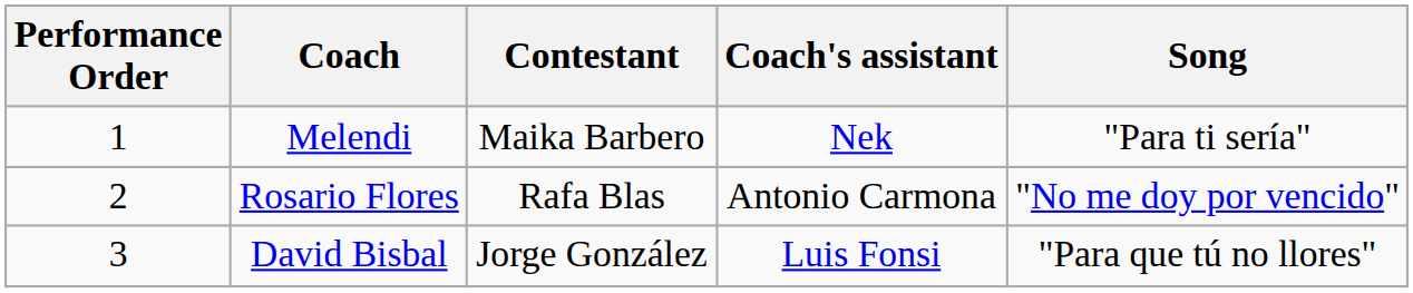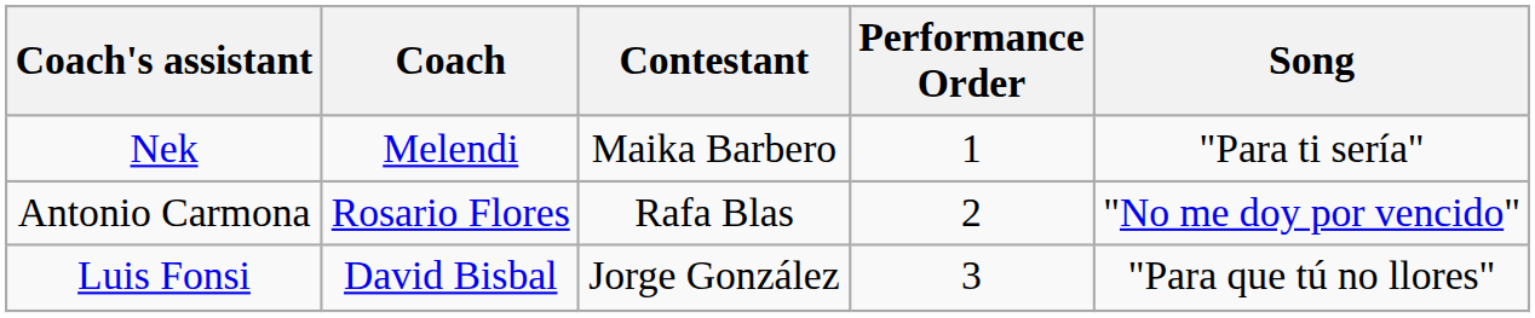columns swapped: Performance Order <-> Coach's assistant
